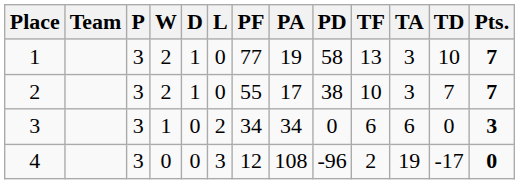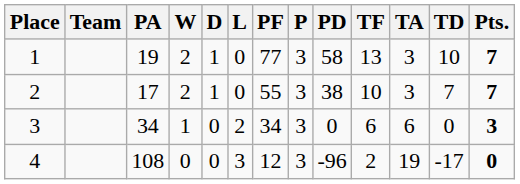columns swapped: P <-> PA
